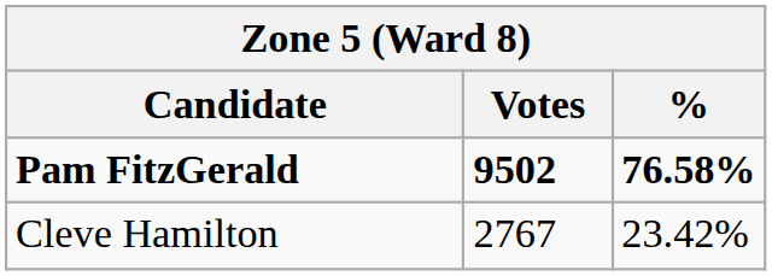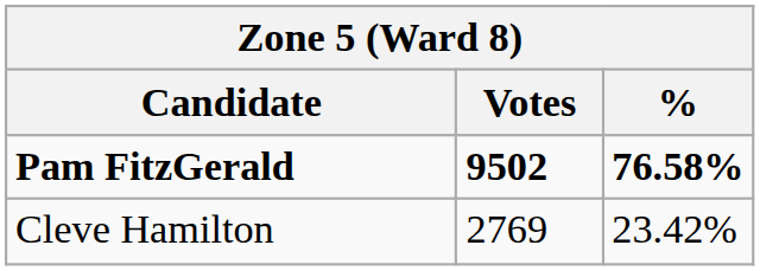Cleve Hamilton | Votes: 2767 -> 2769
